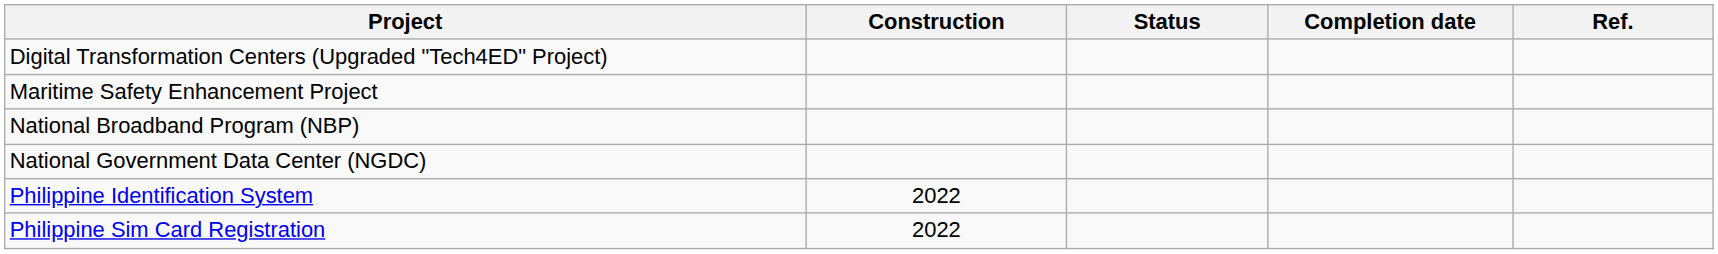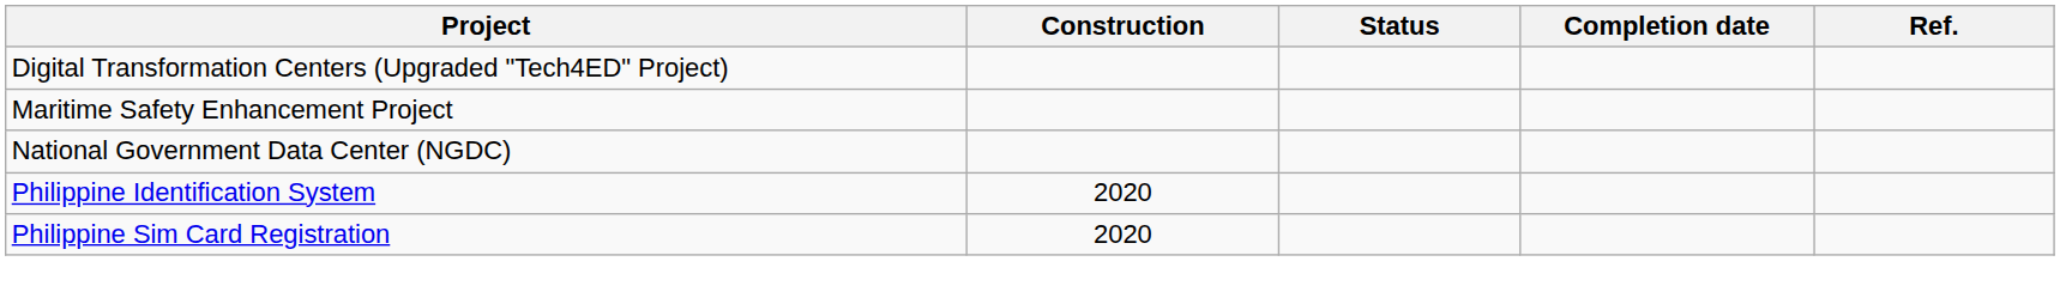- row: National Broadband Program (NBP)
Philippine Identification System | Construction: 2022 -> 2020
Philippine Sim Card Registration | Construction: 2022 -> 2020
